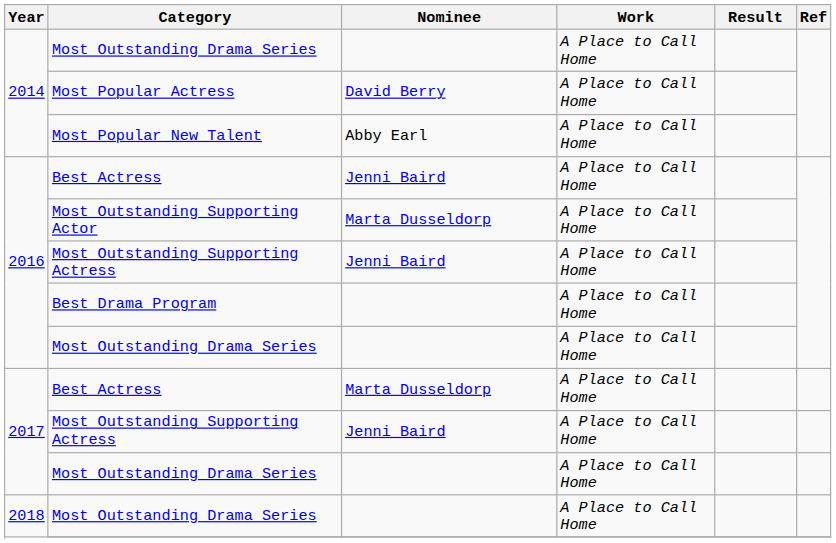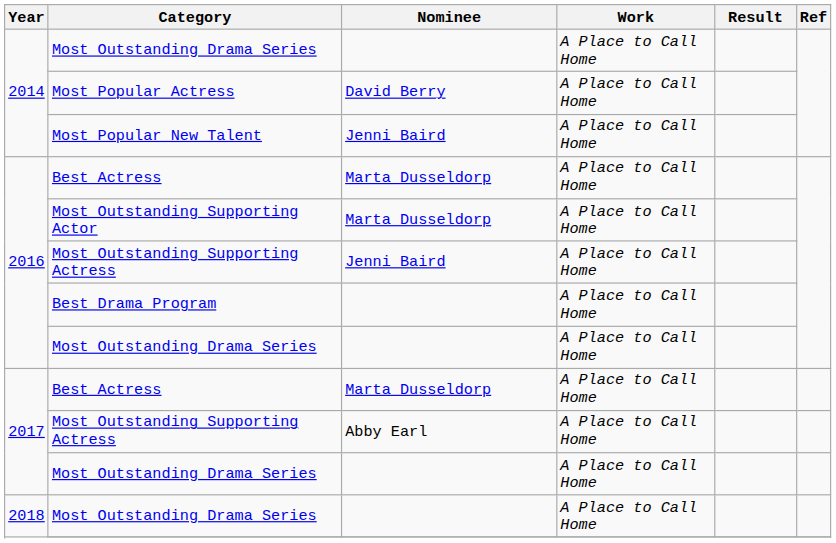Most Popular New Talent | Nominee: Abby Earl -> Jenni Baird
2016 / Best Actress | Nominee: Jenni Baird -> Marta Dusseldorp
2017 / Most Outstanding Supporting Actress | Nominee: Jenni Baird -> Abby Earl
